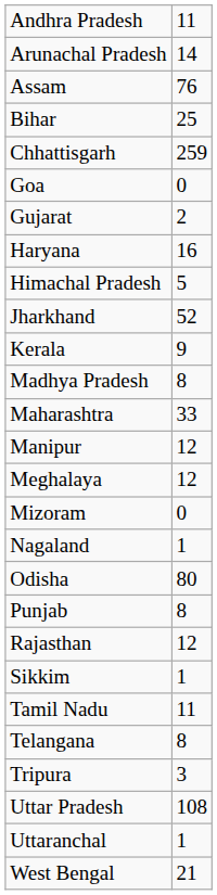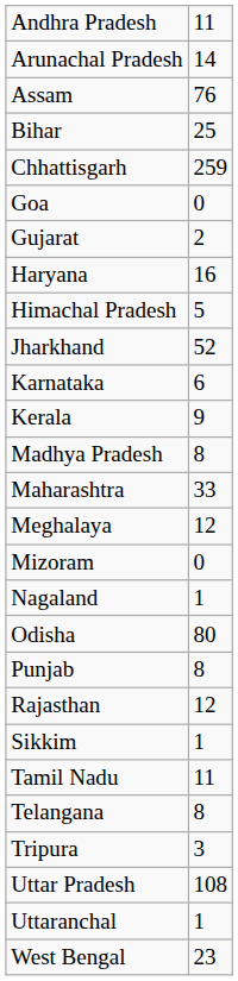+ row: Karnataka | 6
- row: Manipur | 12
West Bengal | column 2: 21 -> 23
